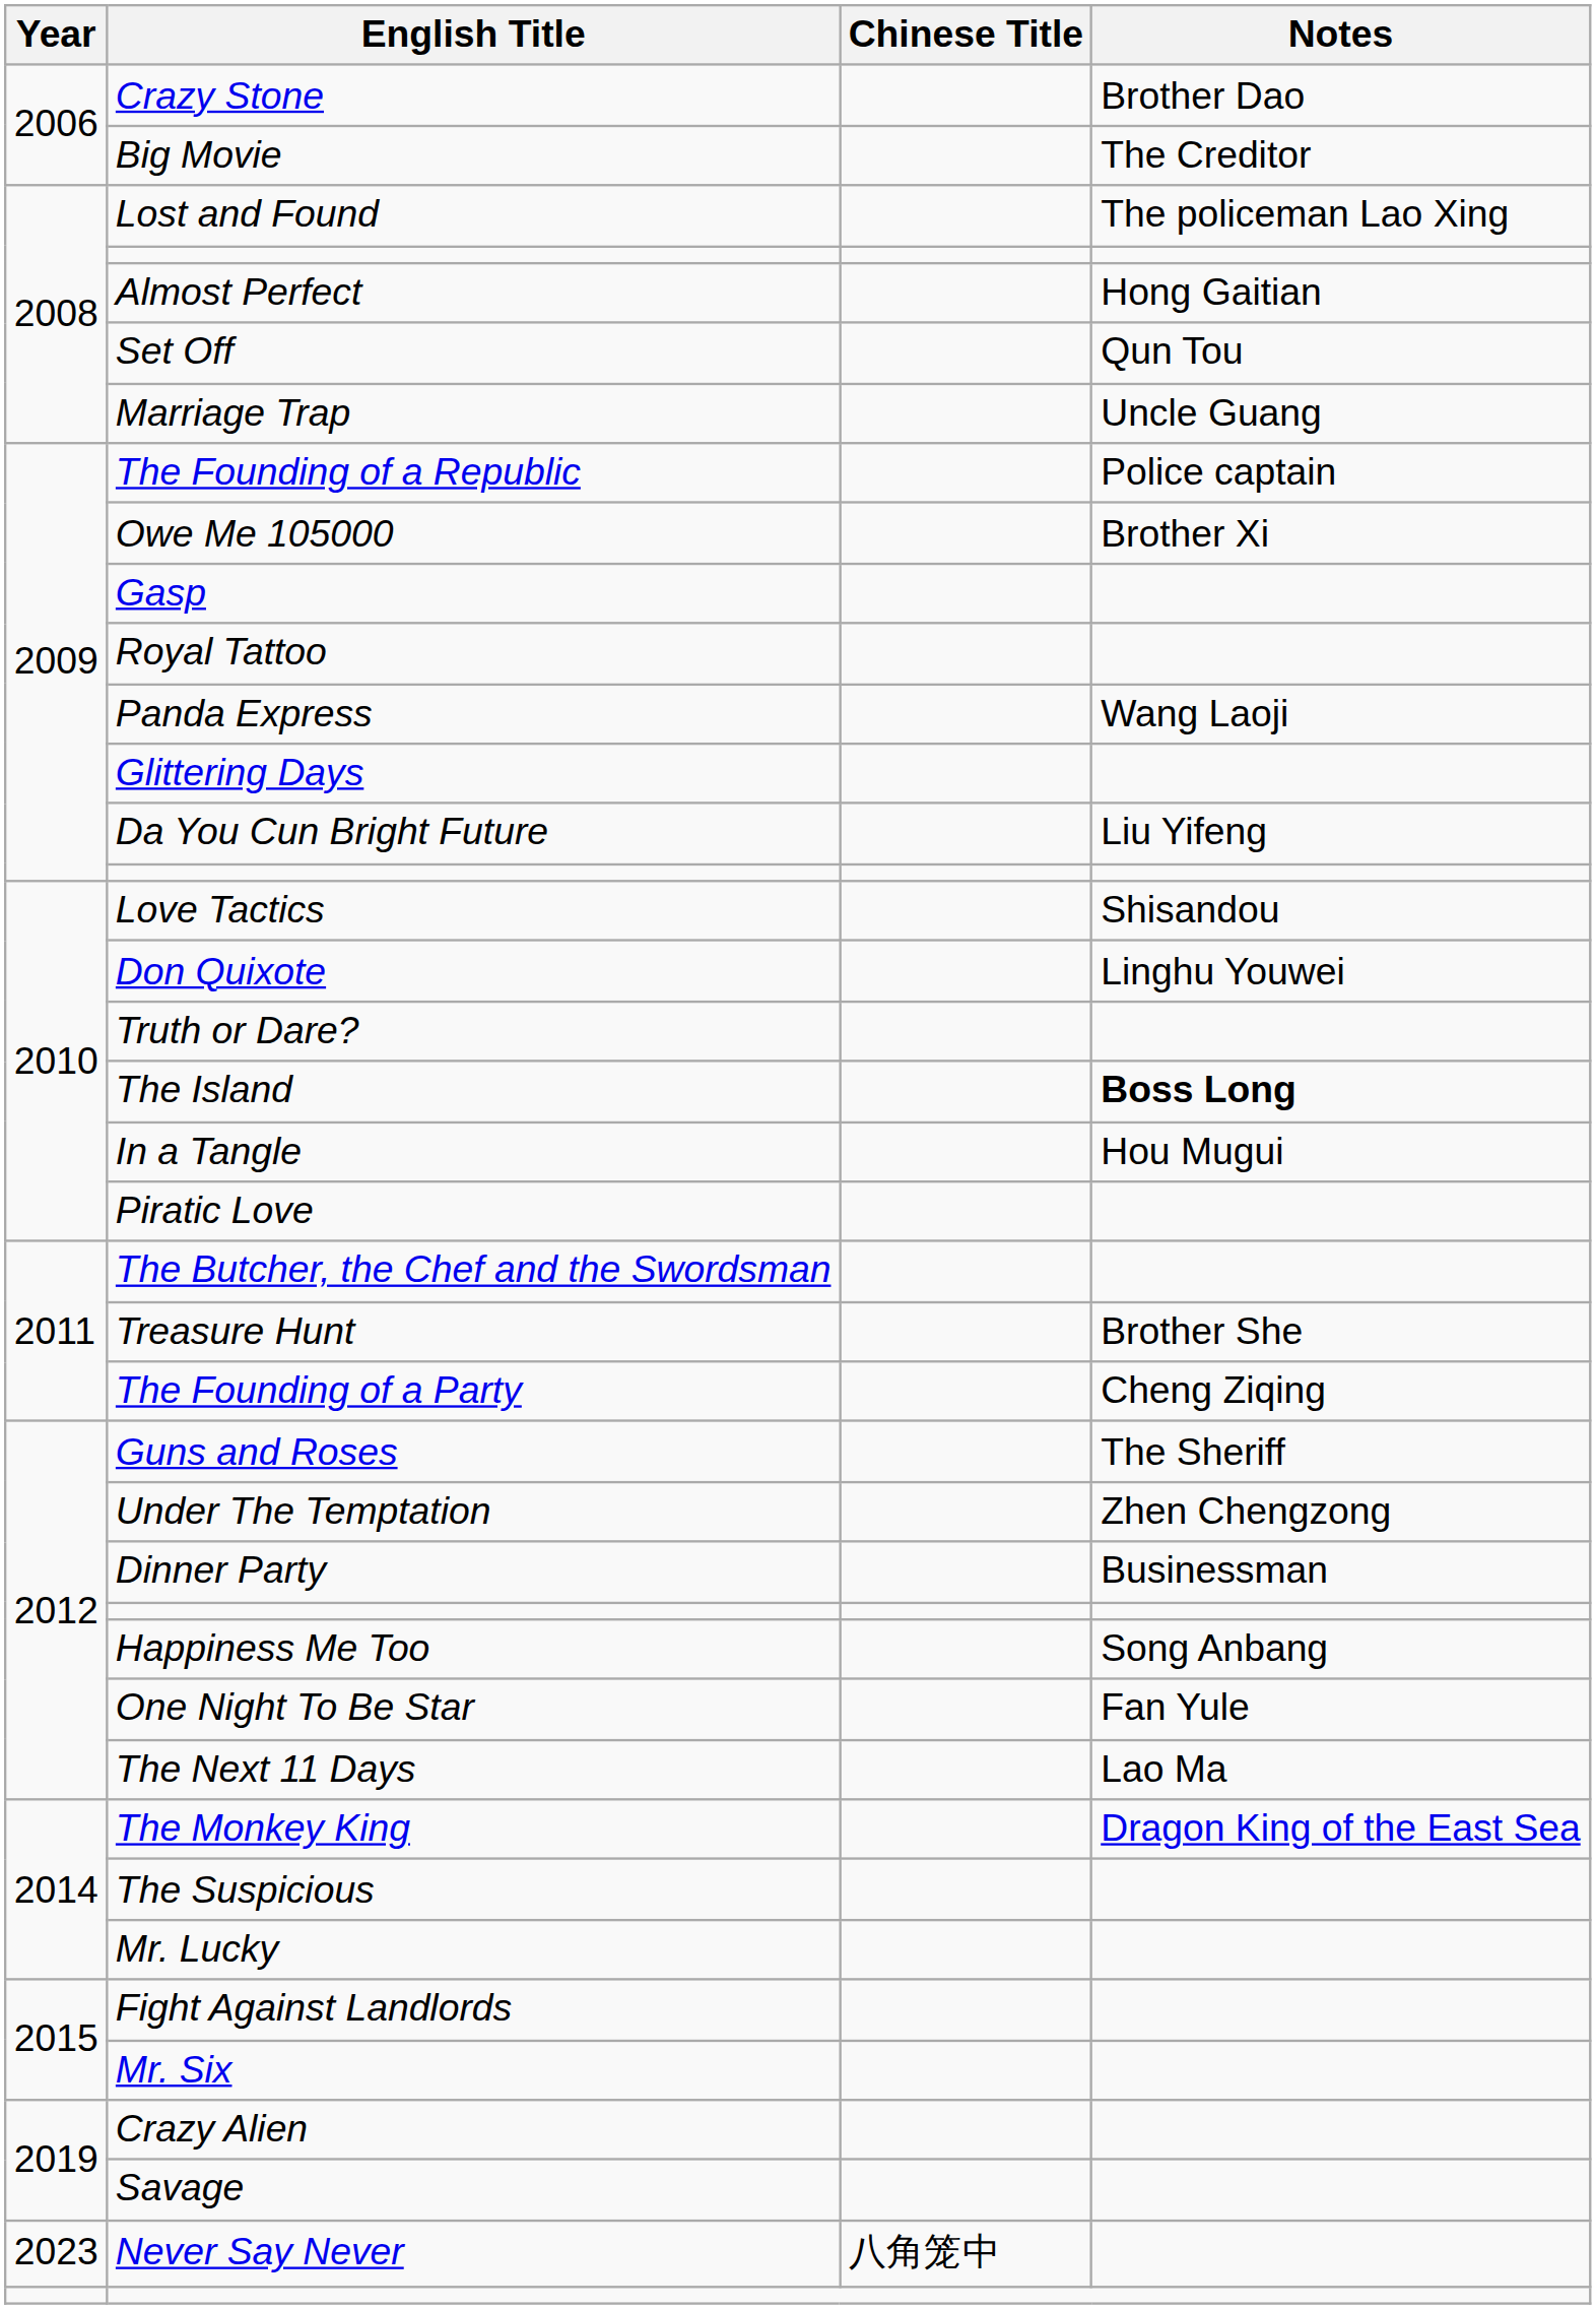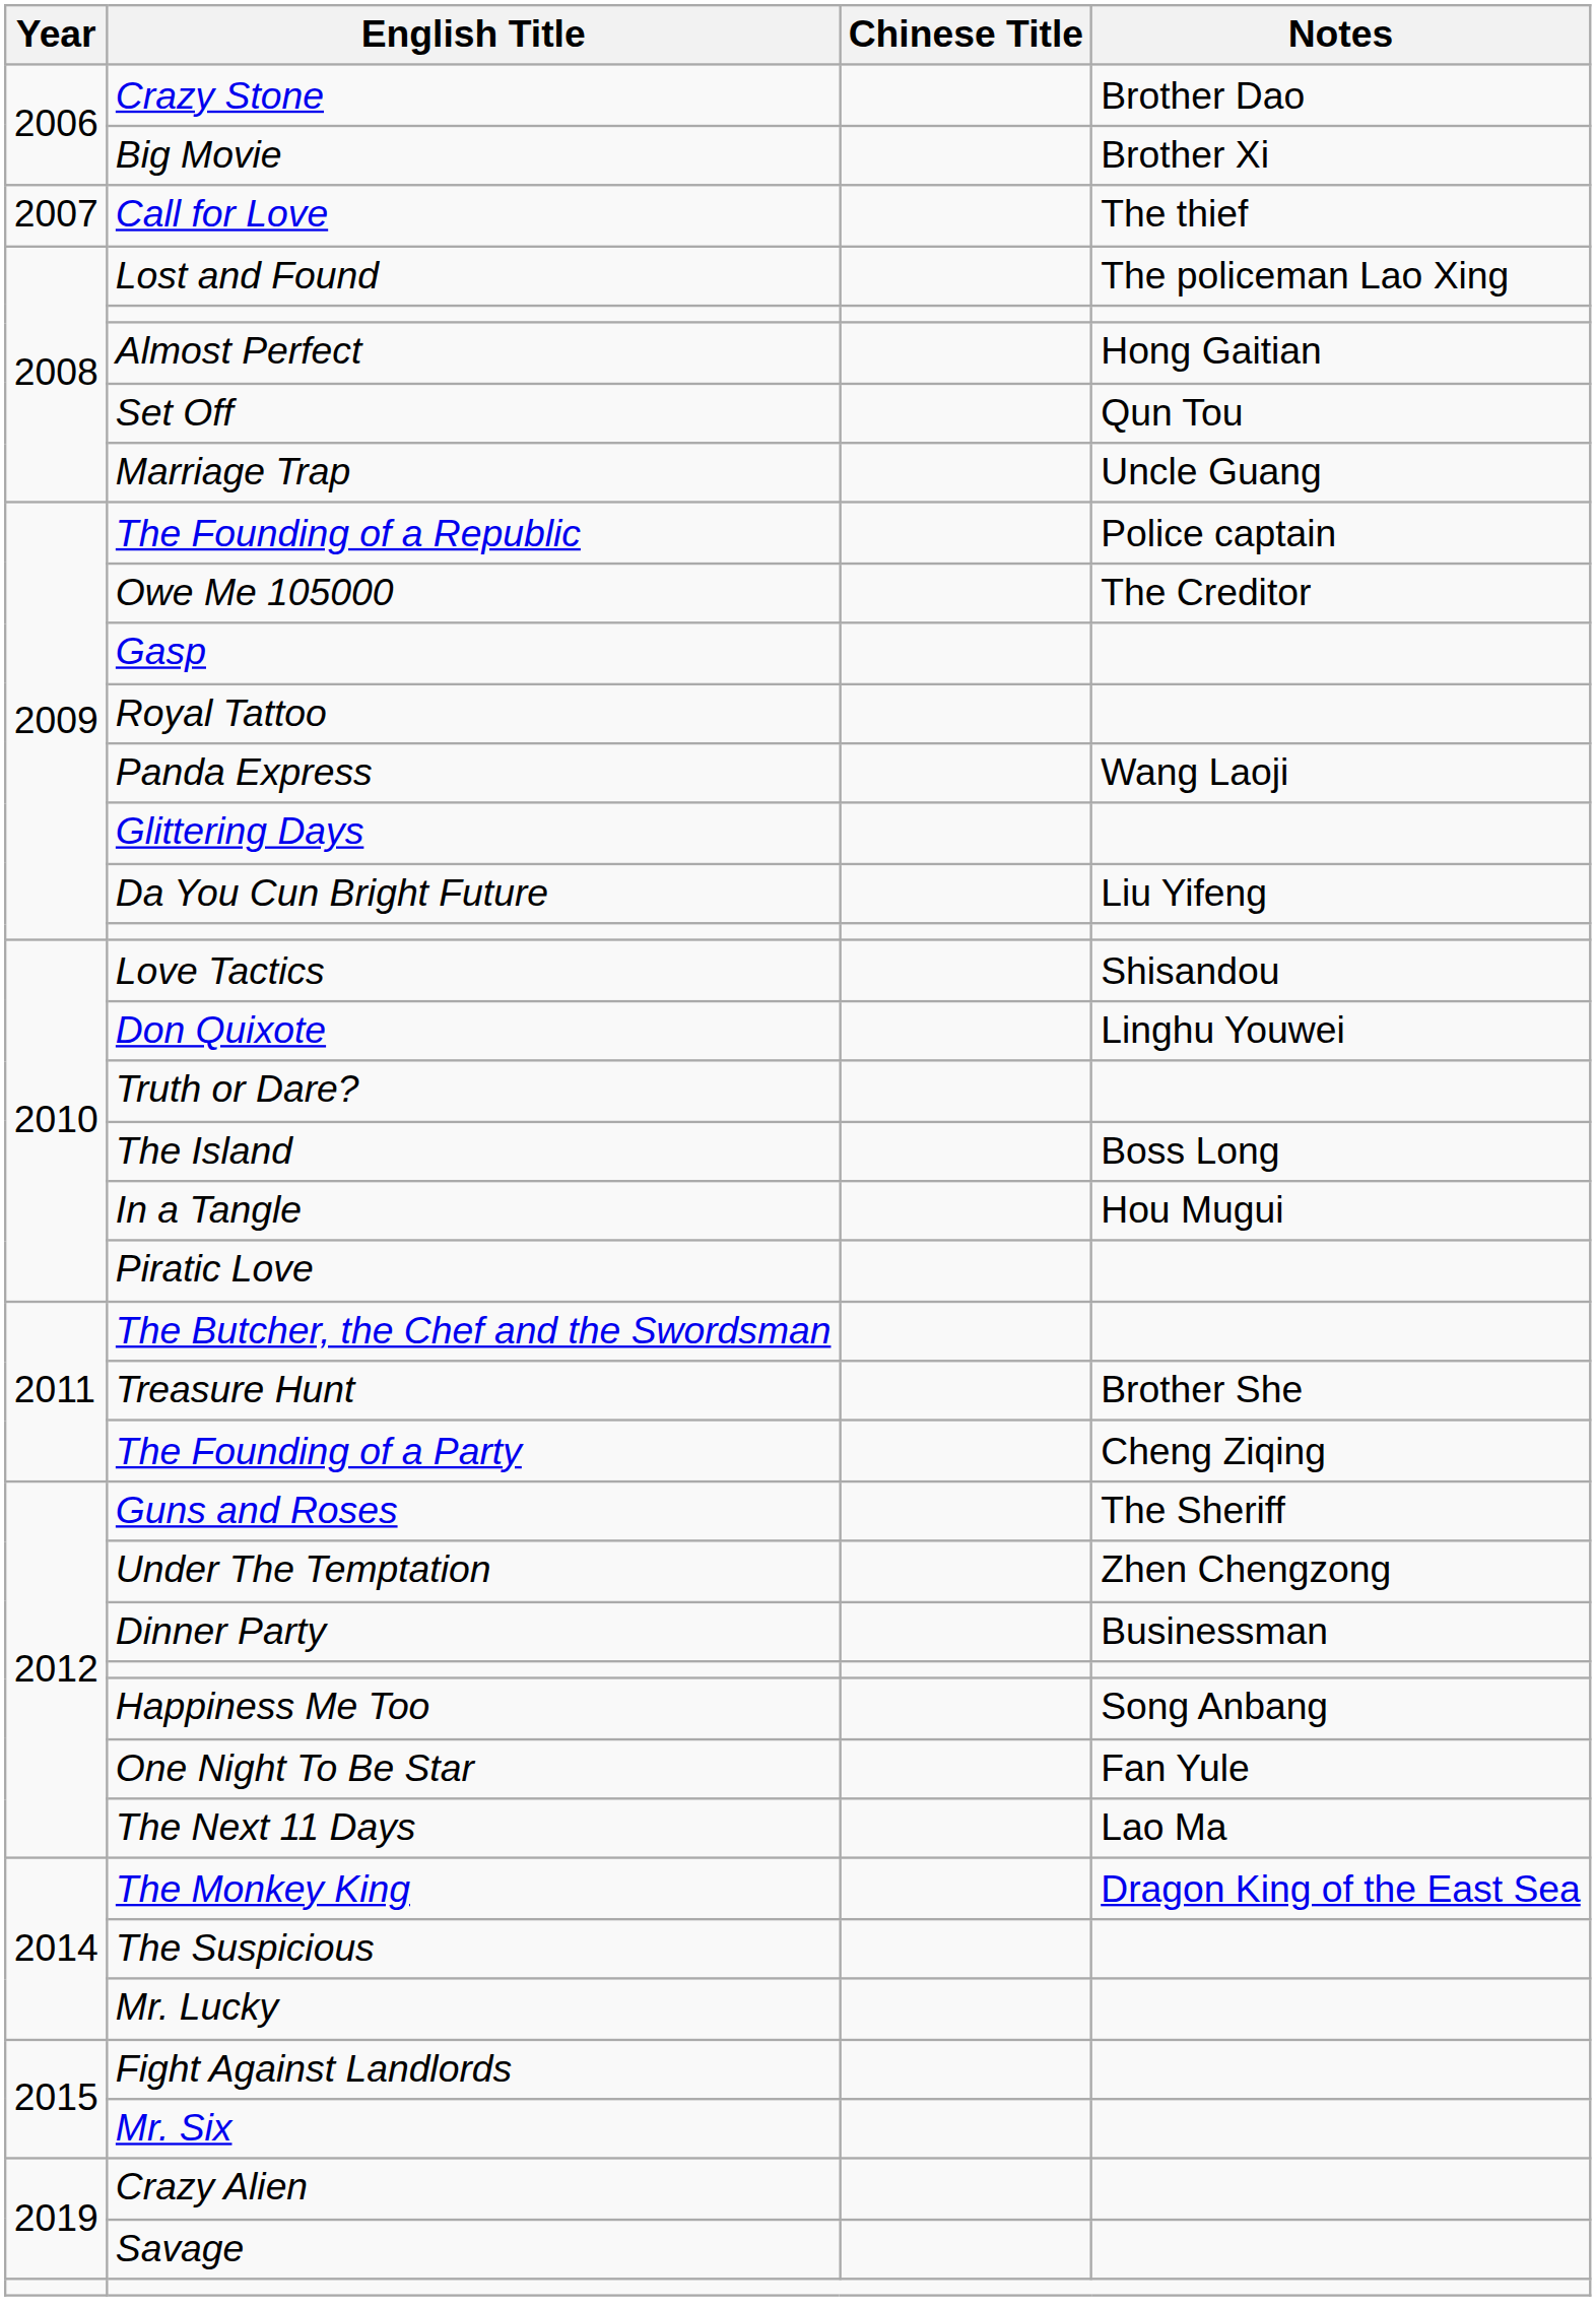Big Movie | Notes: The Creditor -> Brother Xi
+ row: 2007 | Call for Love | The thief
Owe Me 105000 | Notes: Brother Xi -> The Creditor
The Island | Notes: bold -> normal
- row: 2023 | Never Say Never | 八角笼中
